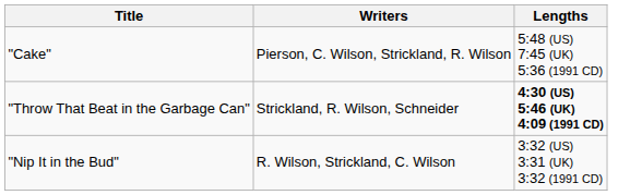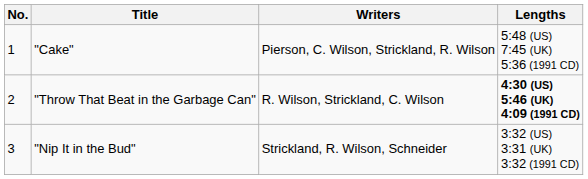+ column: No. | 1 | 2 | 3
"Throw That Beat in the Garbage Can" | Writers: Strickland, R. Wilson, Schneider -> R. Wilson, Strickland, C. Wilson
"Nip It in the Bud" | Writers: R. Wilson, Strickland, C. Wilson -> Strickland, R. Wilson, Schneider
